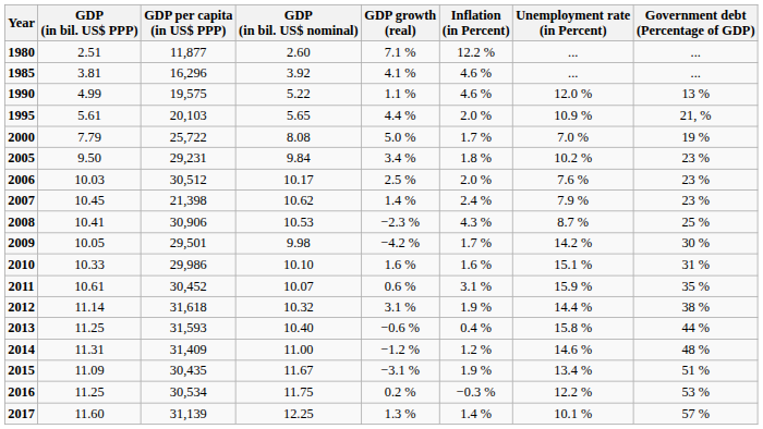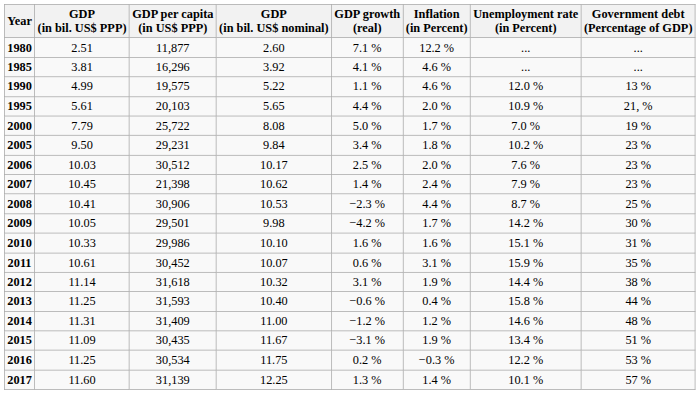2008 | Inflation (in Percent): 4.3 % -> 4.4 %
